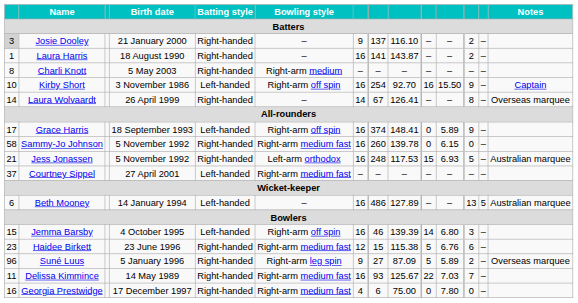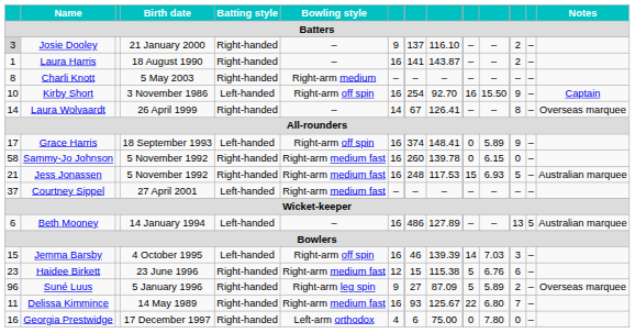Jess Jonassen | Bowling style: Left-arm orthodox -> Right-arm medium fast
Jemma Barsby | column 11: 6.80 -> 7.03
Delissa Kimmince | column 11: 7.03 -> 6.80
Georgia Prestwidge | Bowling style: Right-arm medium fast -> Left-arm orthodox
